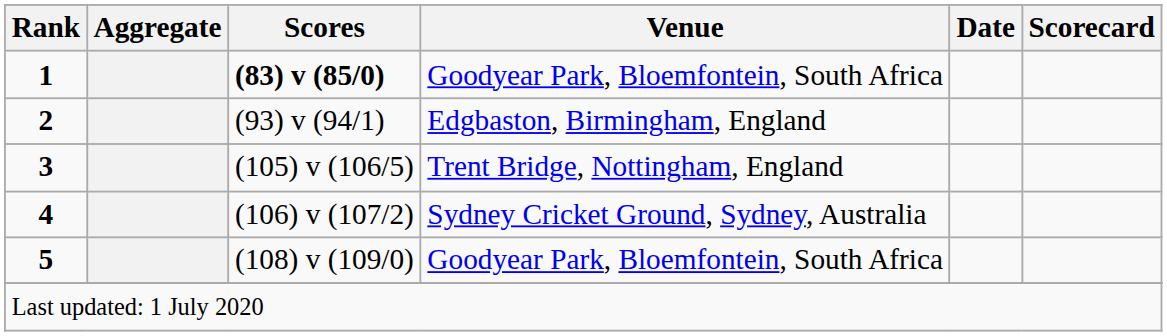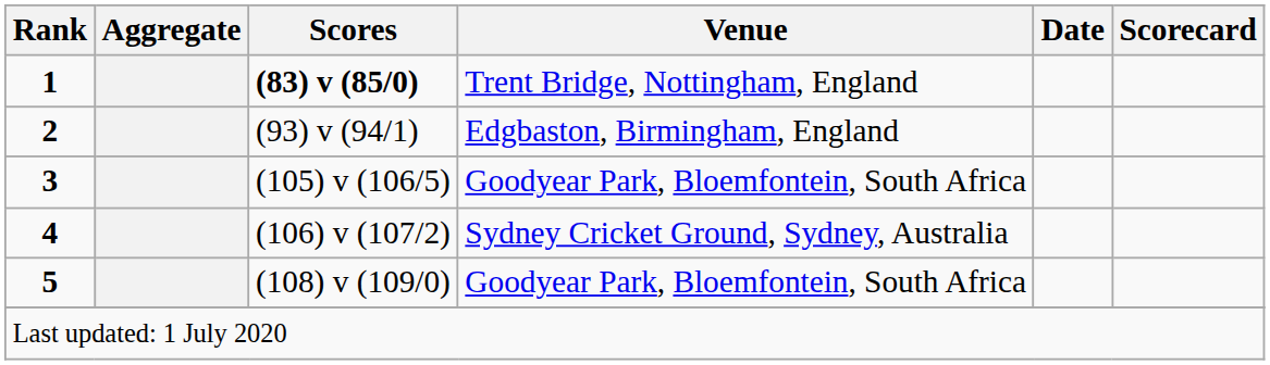1 | Venue: Goodyear Park, Bloemfontein, South Africa -> Trent Bridge, Nottingham, England
3 | Venue: Trent Bridge, Nottingham, England -> Goodyear Park, Bloemfontein, South Africa
